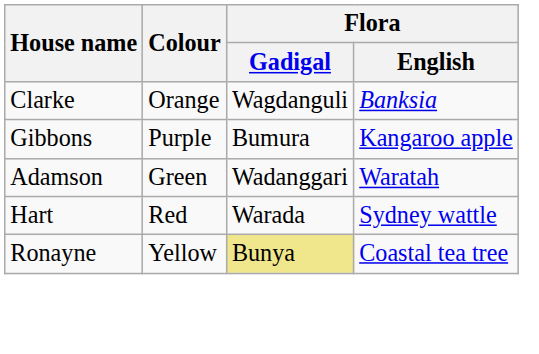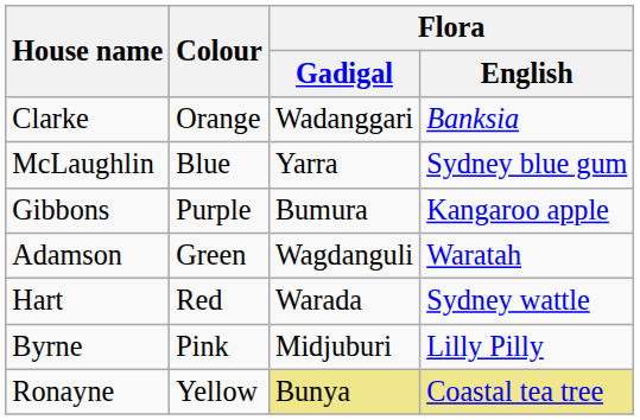Clarke | Flora / Gadigal: Wagdanguli -> Wadanggari
+ row: McLaughlin | Blue | Yarra | Sydney blue gum
Adamson | Flora / Gadigal: Wadanggari -> Wagdanguli
+ row: Byrne | Pink | Midjuburi | Lilly Pilly
Ronayne | Flora / English: no background -> khaki background
